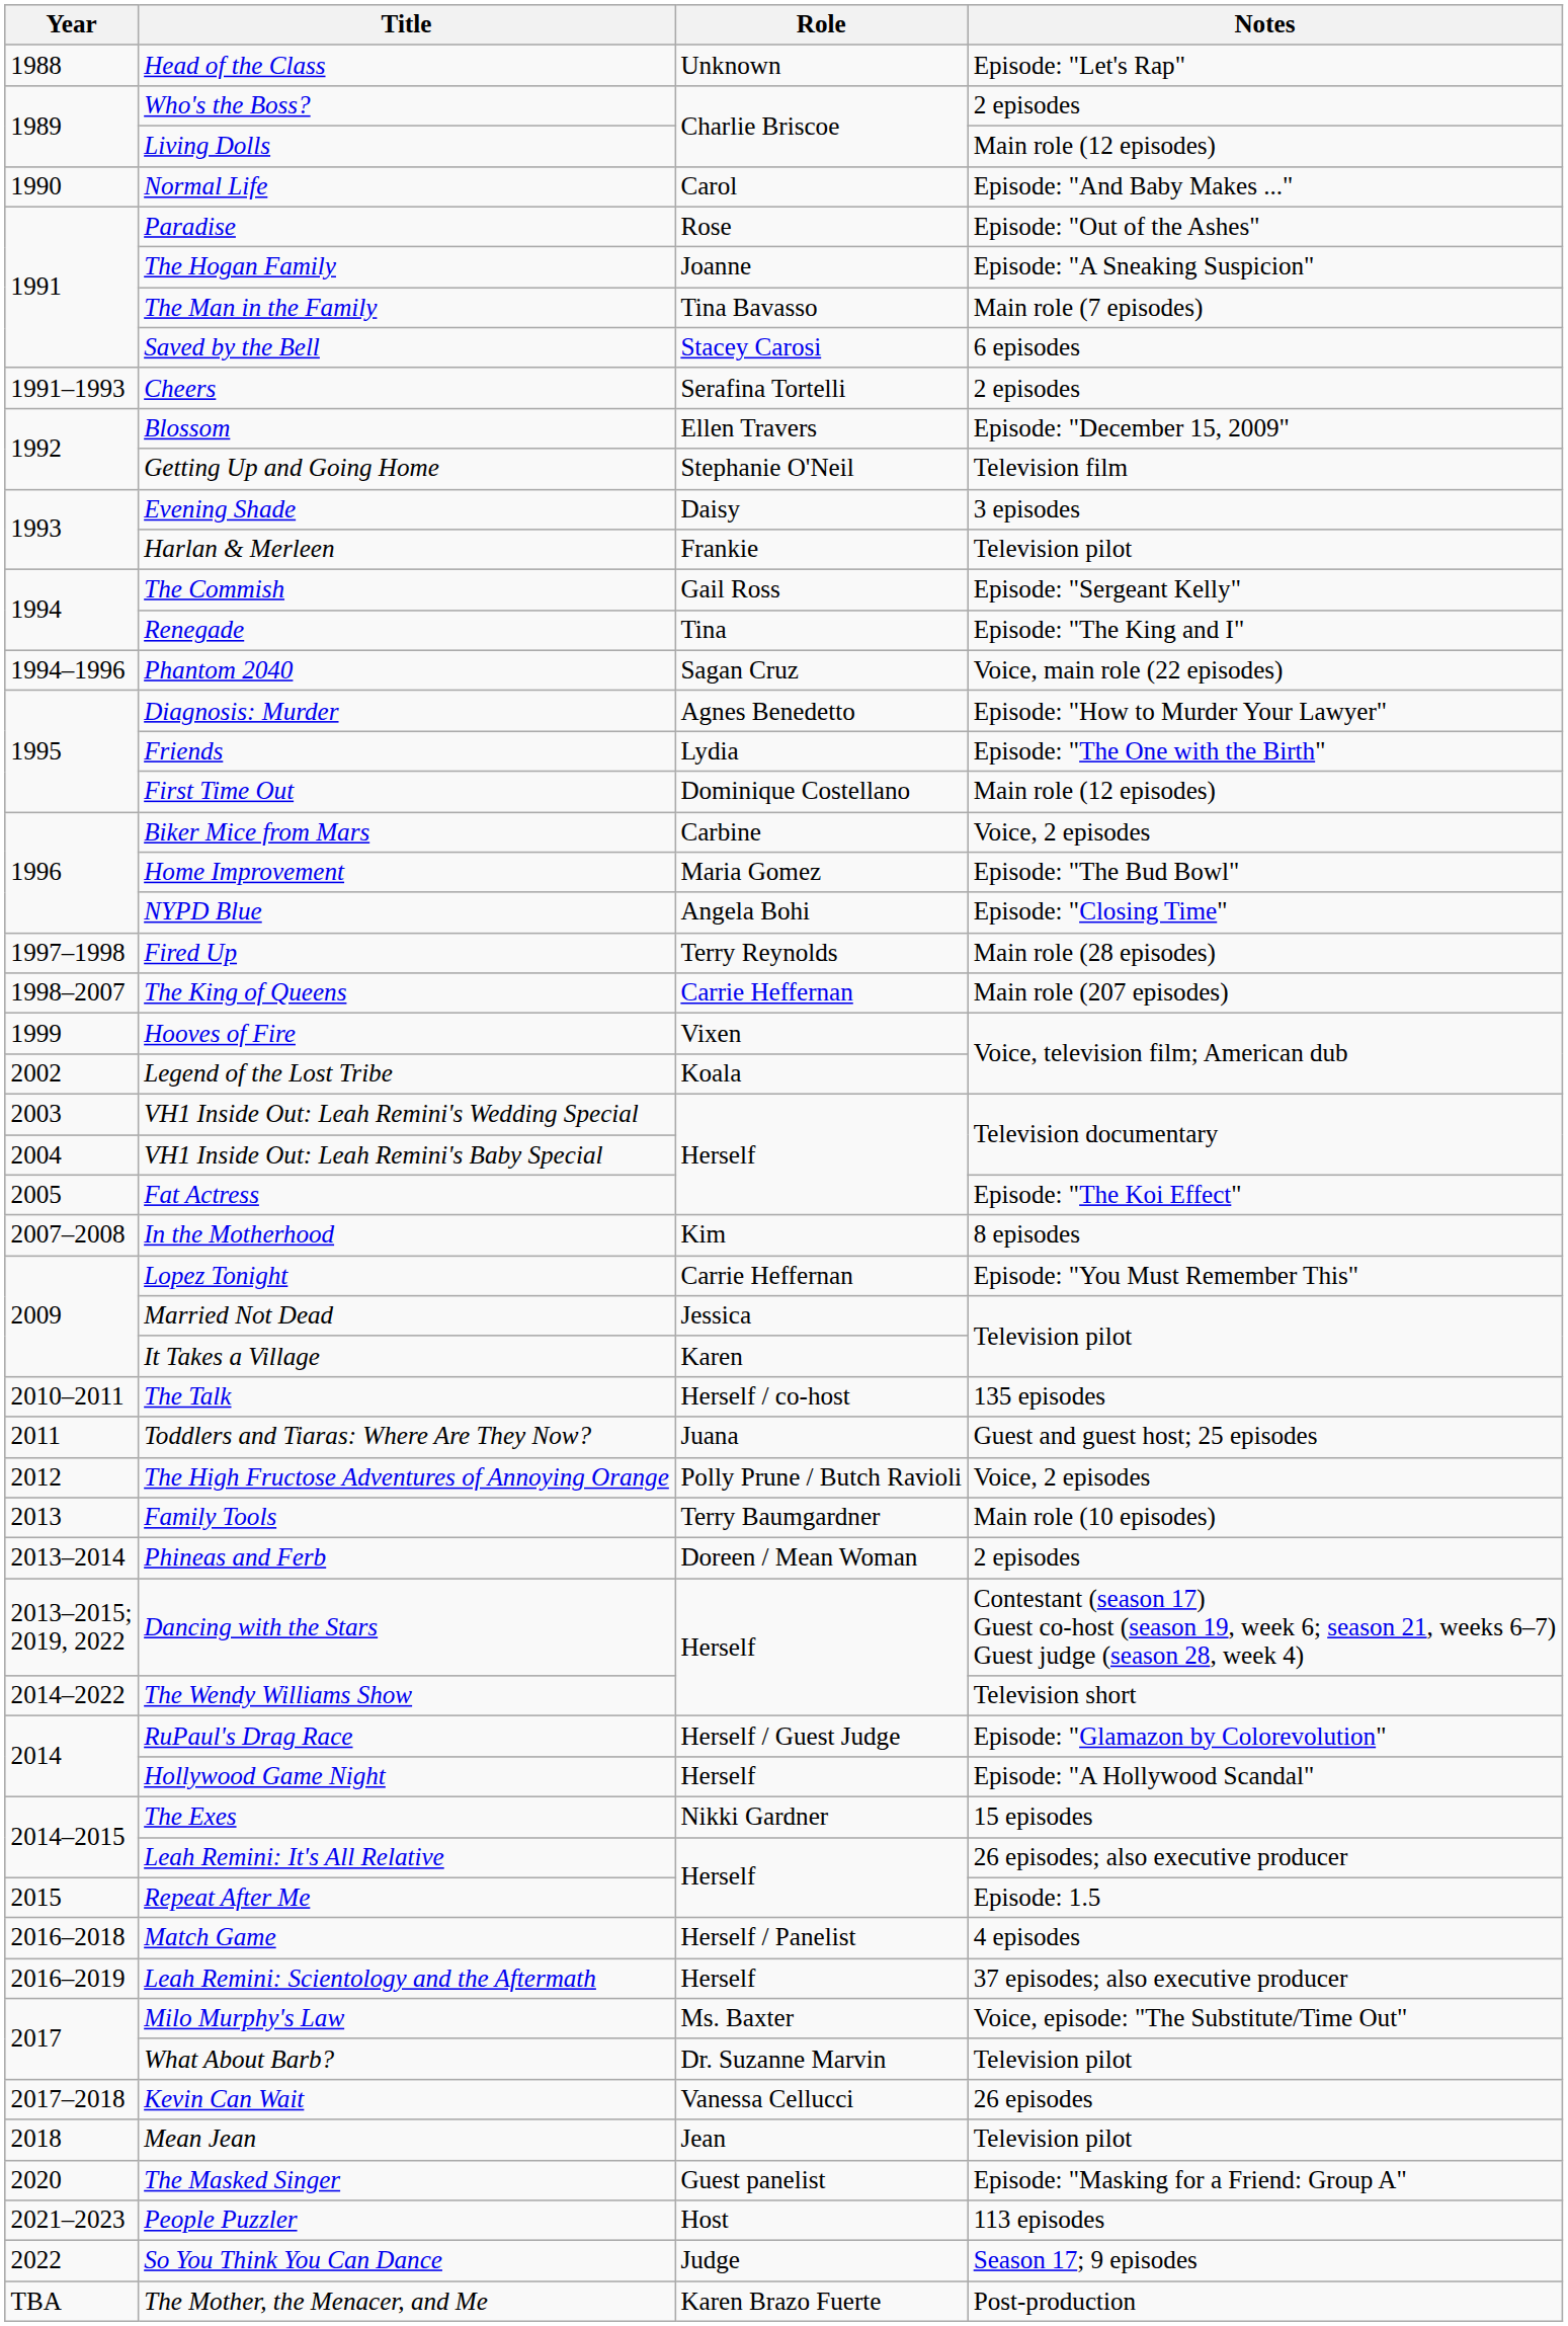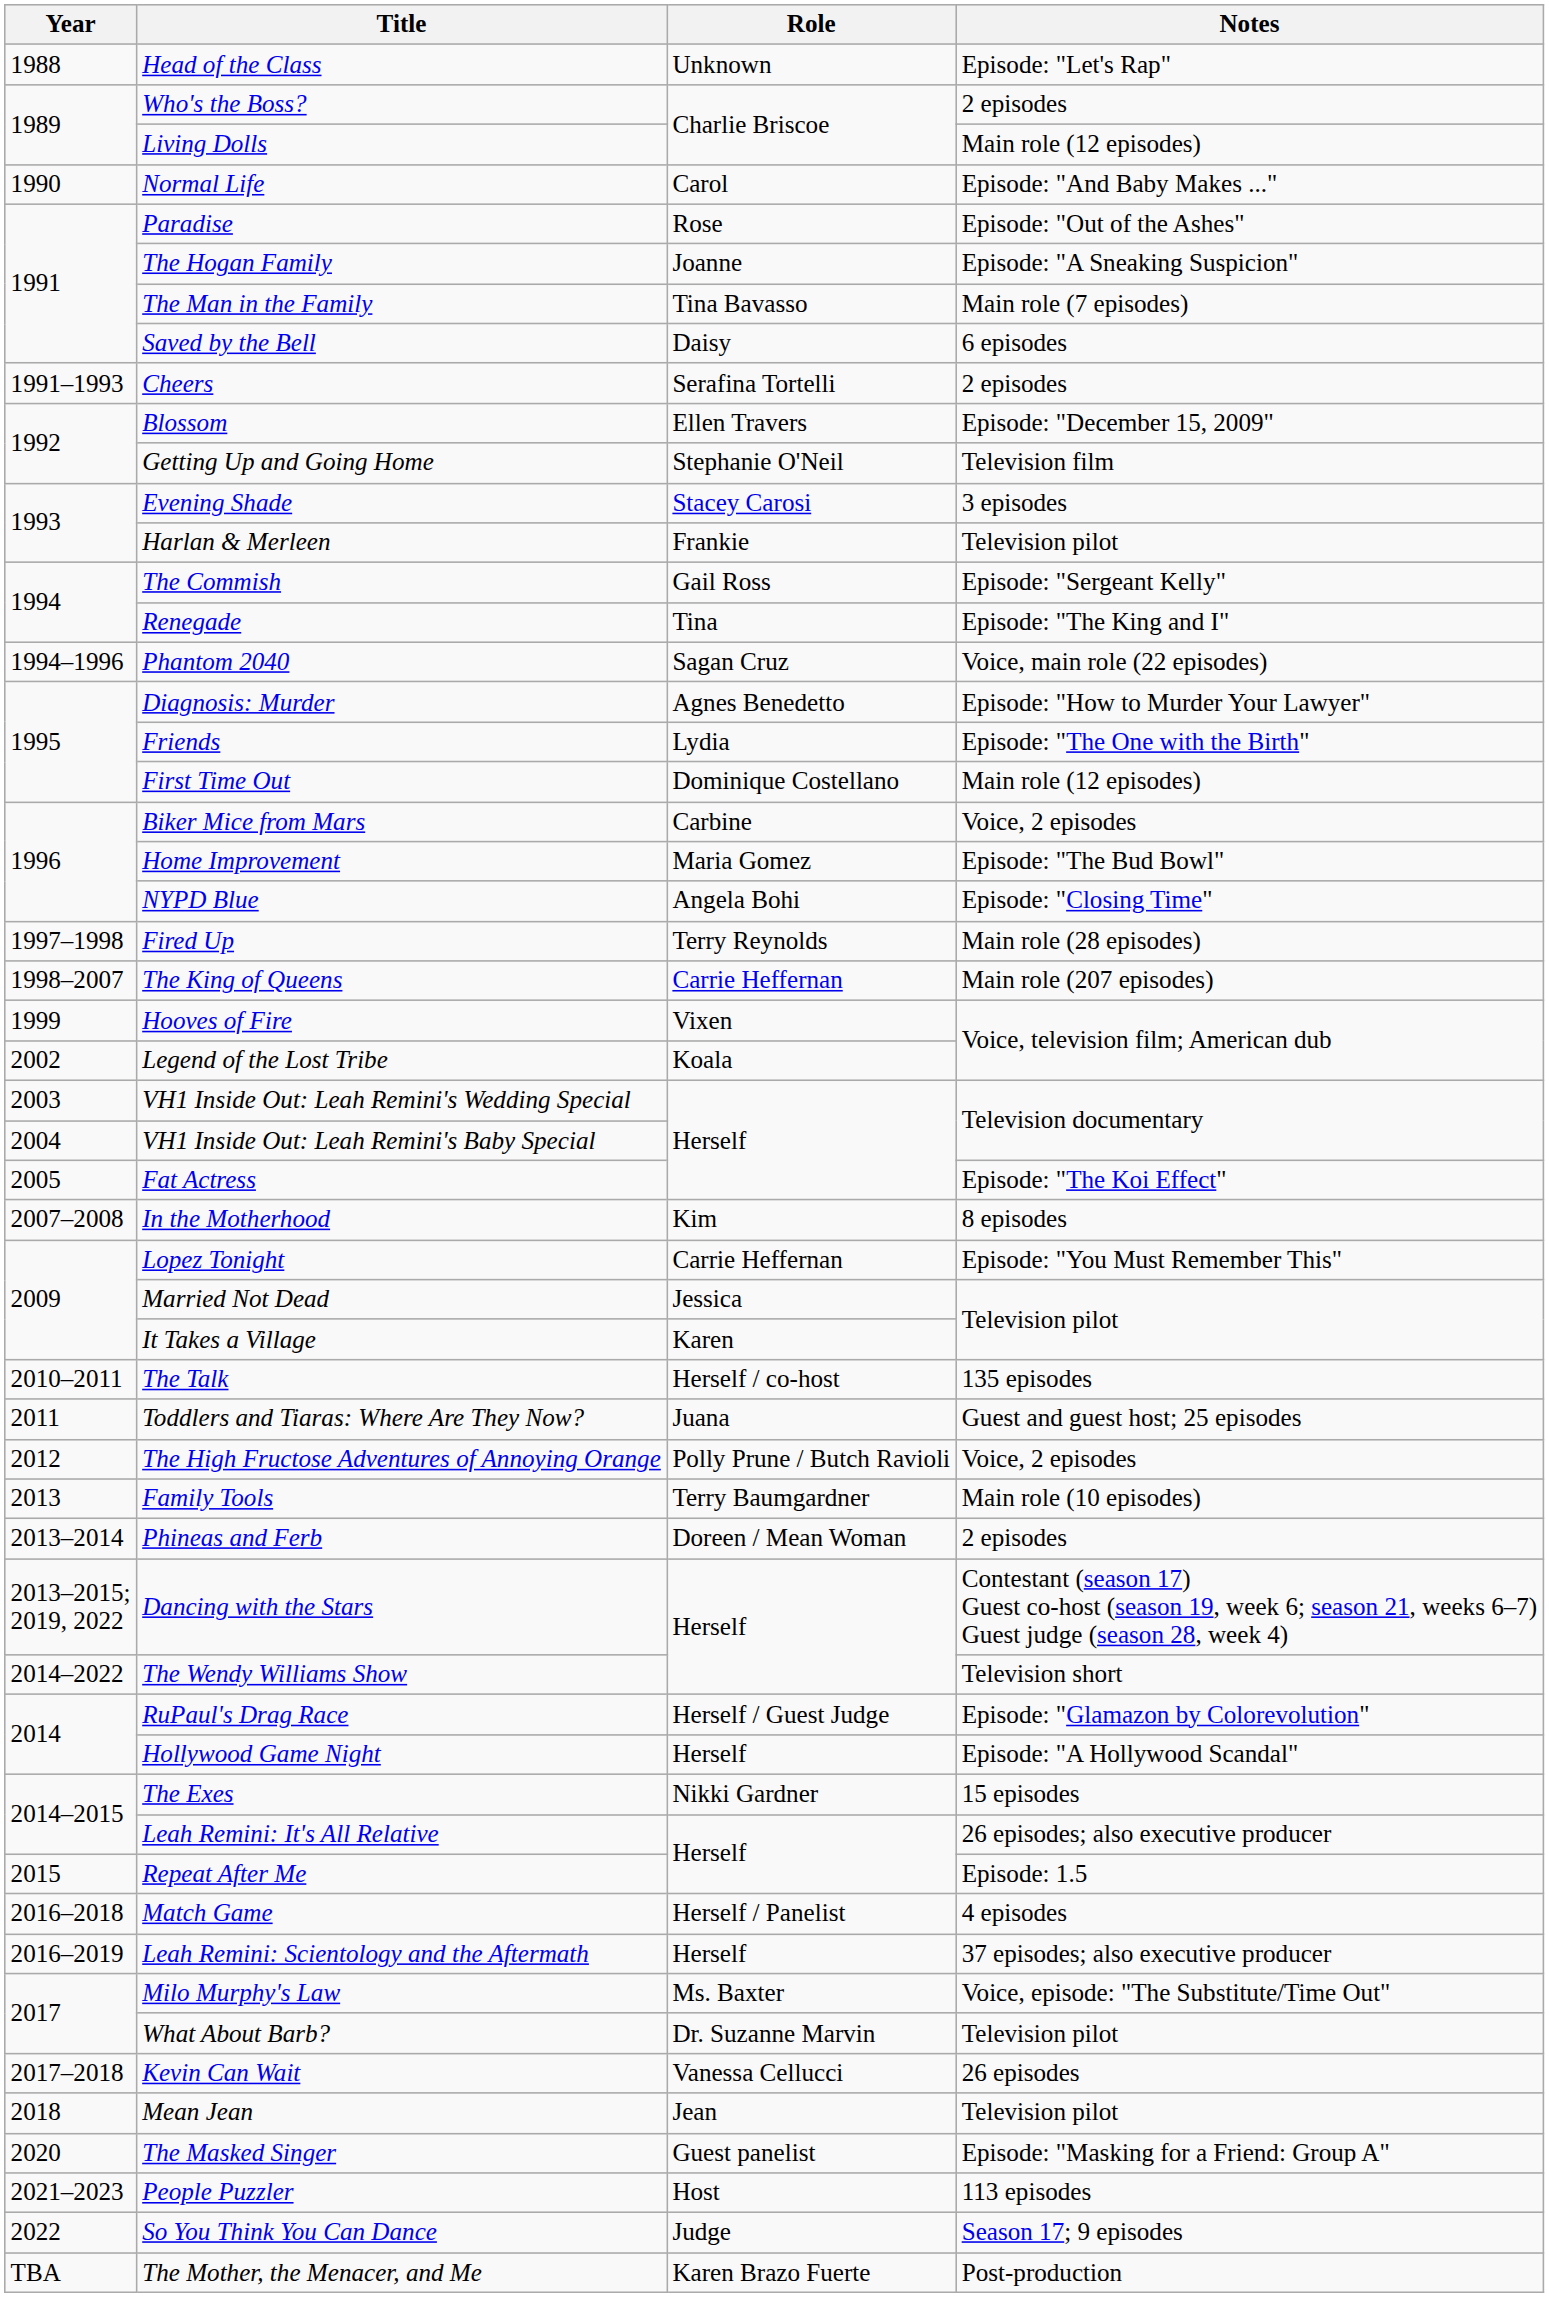Saved by the Bell | Role: Stacey Carosi -> Daisy
Evening Shade | Role: Daisy -> Stacey Carosi
